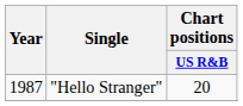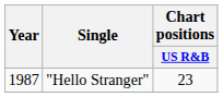"Hello Stranger" | Chart positions / US R&B: 20 -> 23
